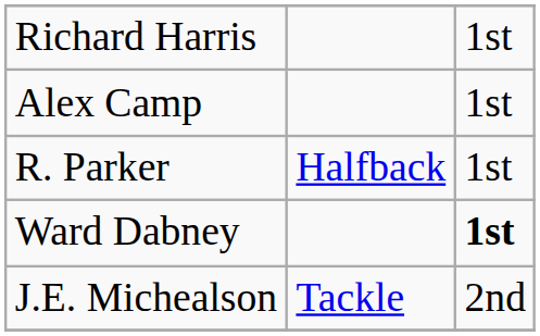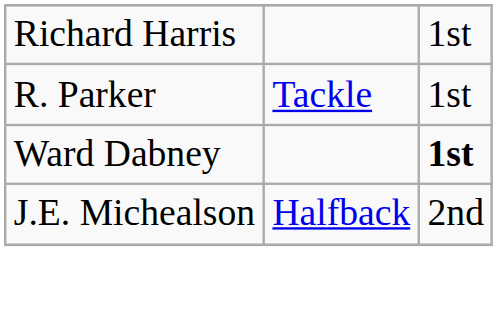- row: Alex Camp | 1st
R. Parker | column 2: Halfback -> Tackle
J.E. Michealson | column 2: Tackle -> Halfback
